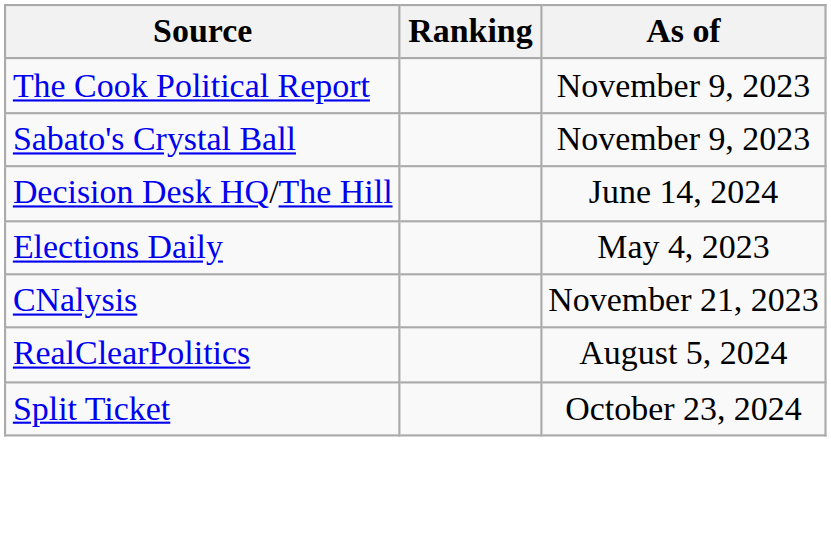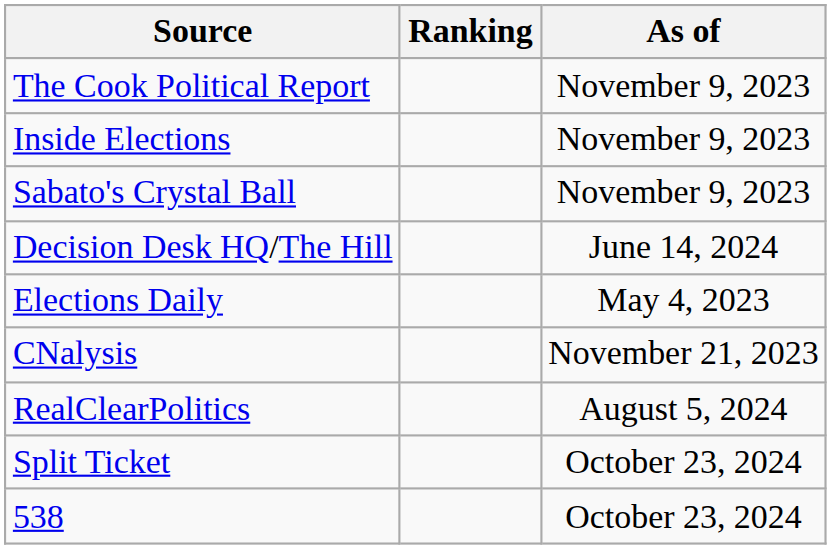+ row: Inside Elections | November 9, 2023
+ row: 538 | October 23, 2024
